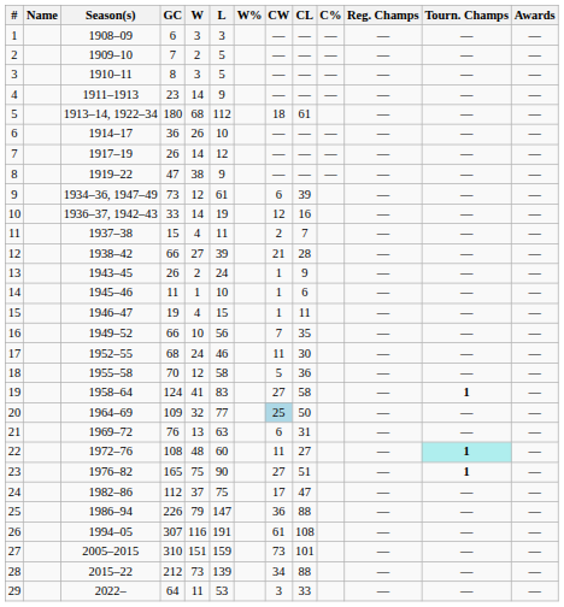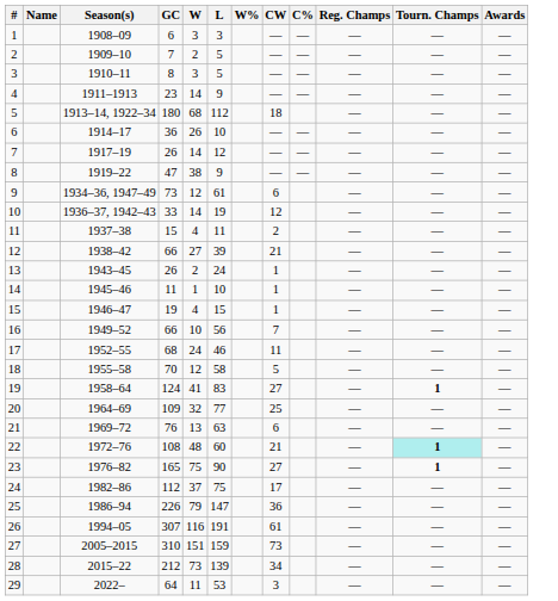- column: CL | — | — | — | — | 61 | — | — | — | 39 | 16 | 7 | 28 | 9 | 6 | 11 | 35 | 30 | 36 | 58 | 50 | 31 | 27 | 51 | 47 | 88 | 108 | 101 | 88 | 33
20 | CW: lightblue background -> no background
22 | CW: 11 -> 21
